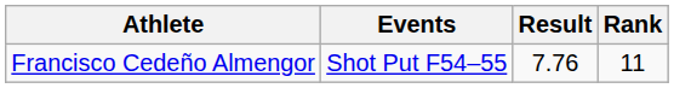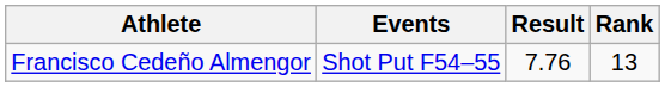Francisco Cedeño Almengor | Rank: 11 -> 13
